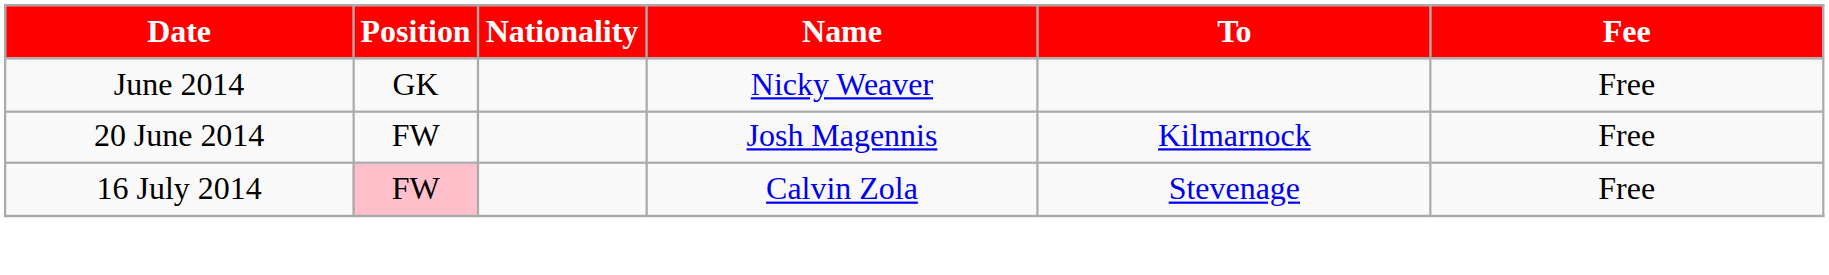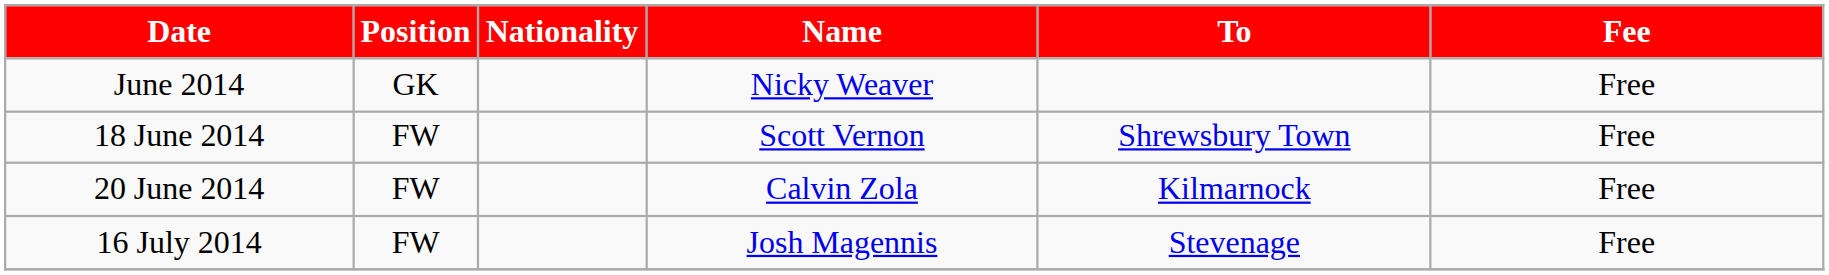+ row: 18 June 2014 | FW | Scott Vernon | Shrewsbury Town | Free
20 June 2014 | Name: Josh Magennis -> Calvin Zola
16 July 2014 | Position: pink background -> no background
16 July 2014 | Name: Calvin Zola -> Josh Magennis
